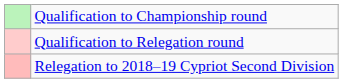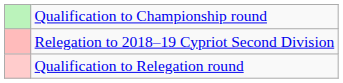rows swapped: Qualification to Relegation round <-> Relegation to 2018–19 Cypriot Second Division
